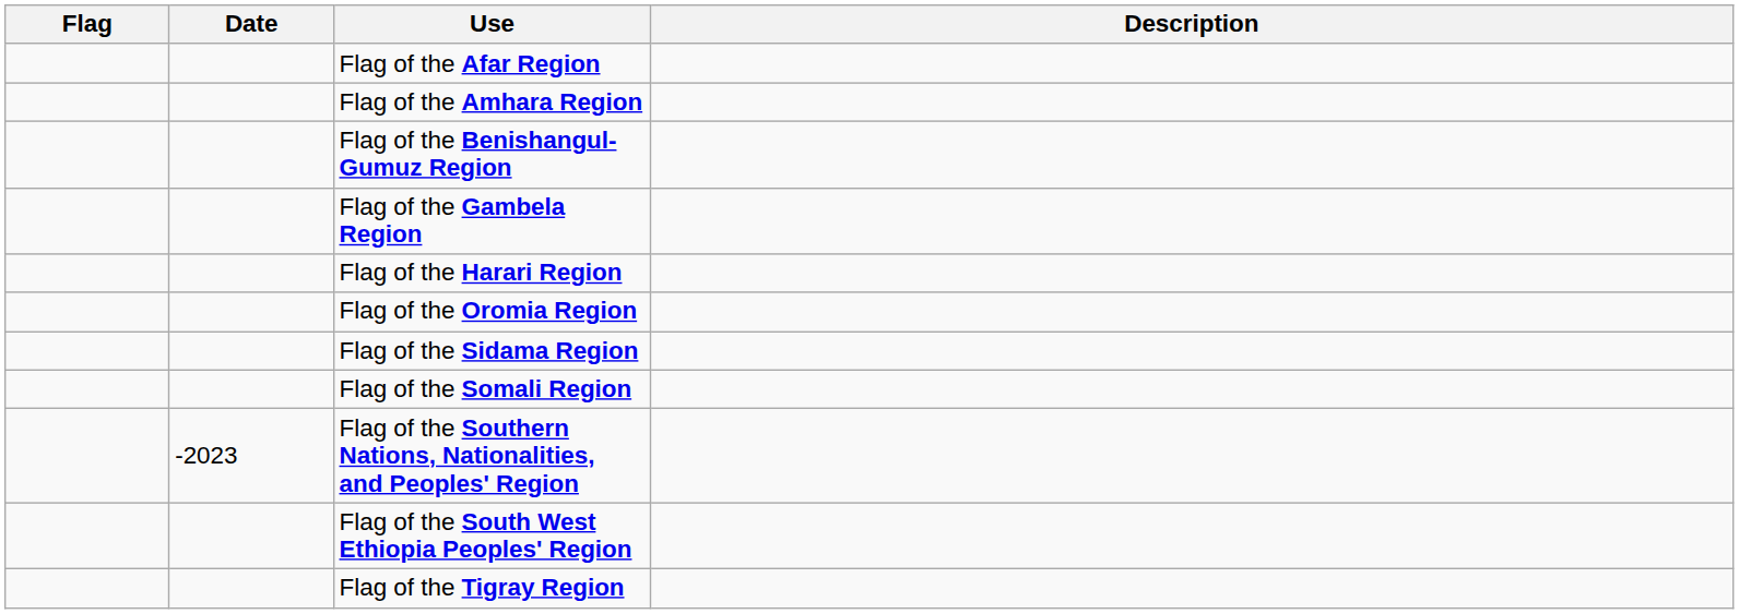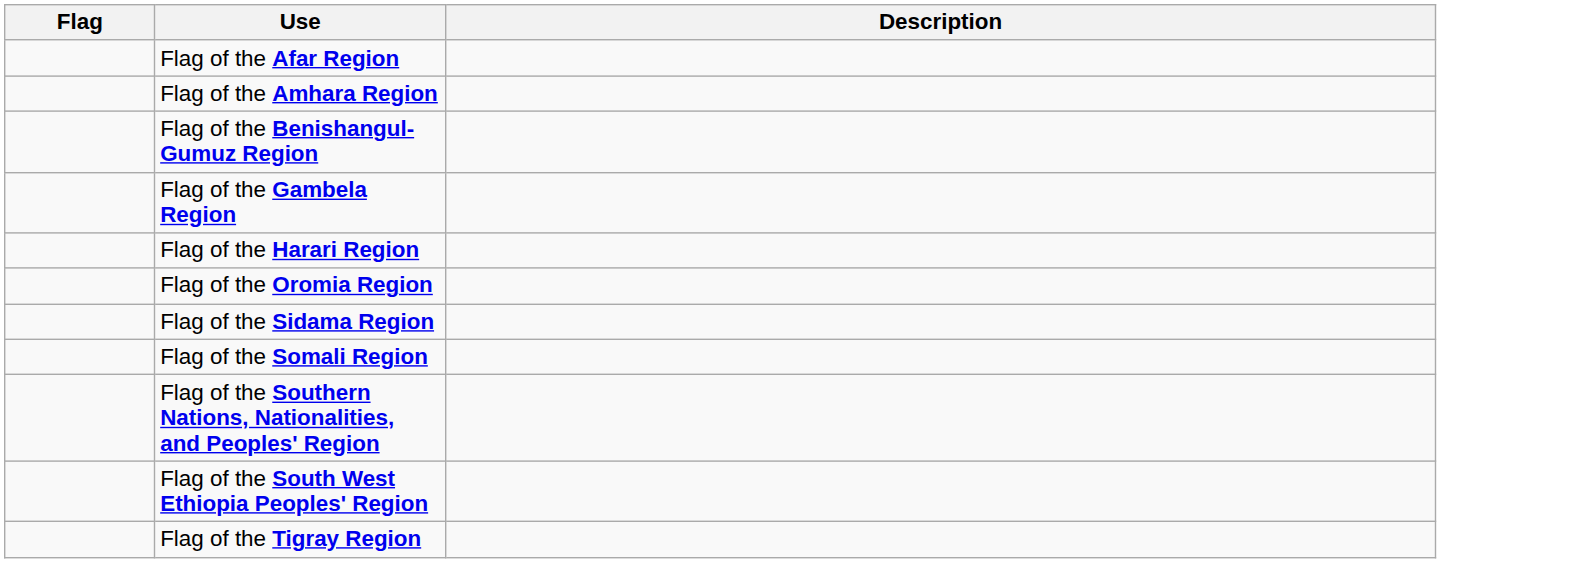- column: Date | -2023
